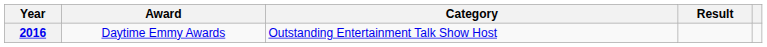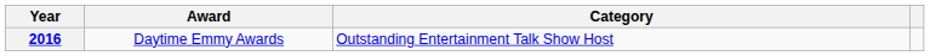- column: Result
